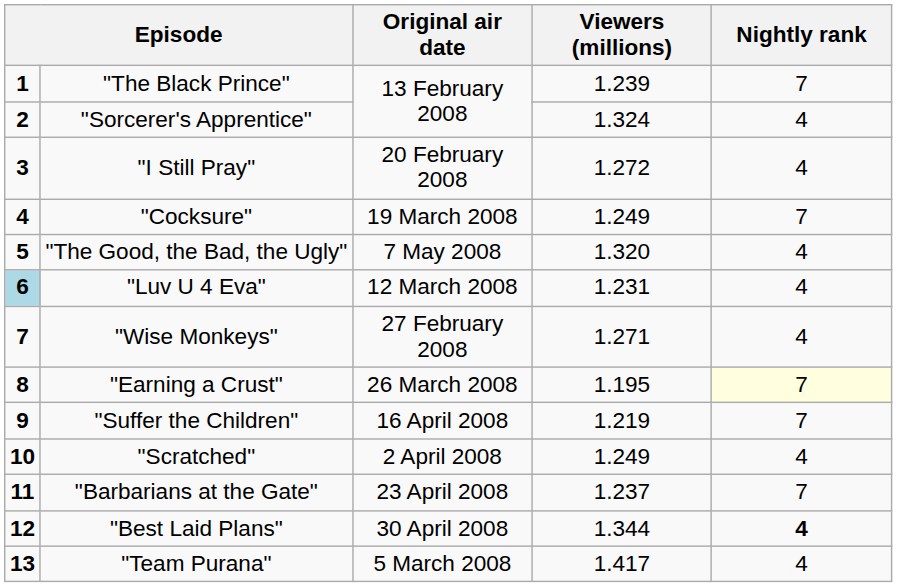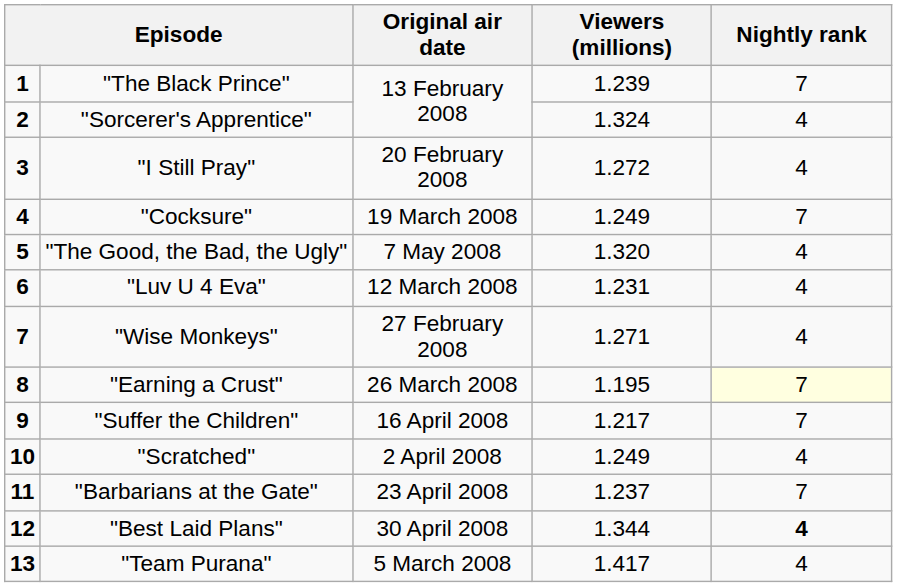"Luv U 4 Eva" | column 1: lightblue background -> no background
"Suffer the Children" | Viewers (millions): 1.219 -> 1.217
